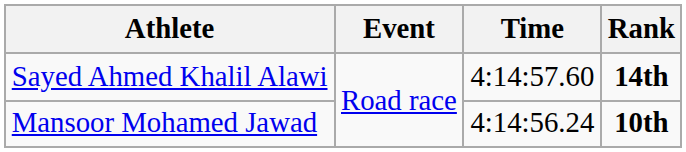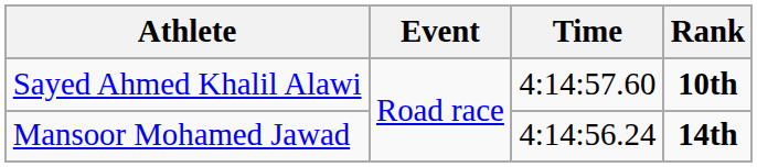Sayed Ahmed Khalil Alawi | Rank: 14th -> 10th
Mansoor Mohamed Jawad | Rank: 10th -> 14th
